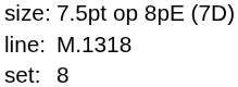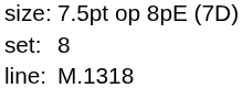rows swapped: set: <-> line:
